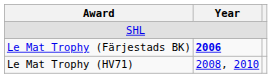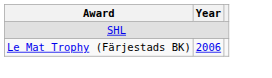Le Mat Trophy (Färjestads BK) | Year: bold -> normal
- row: Le Mat Trophy (HV71) | 2008, 2010
